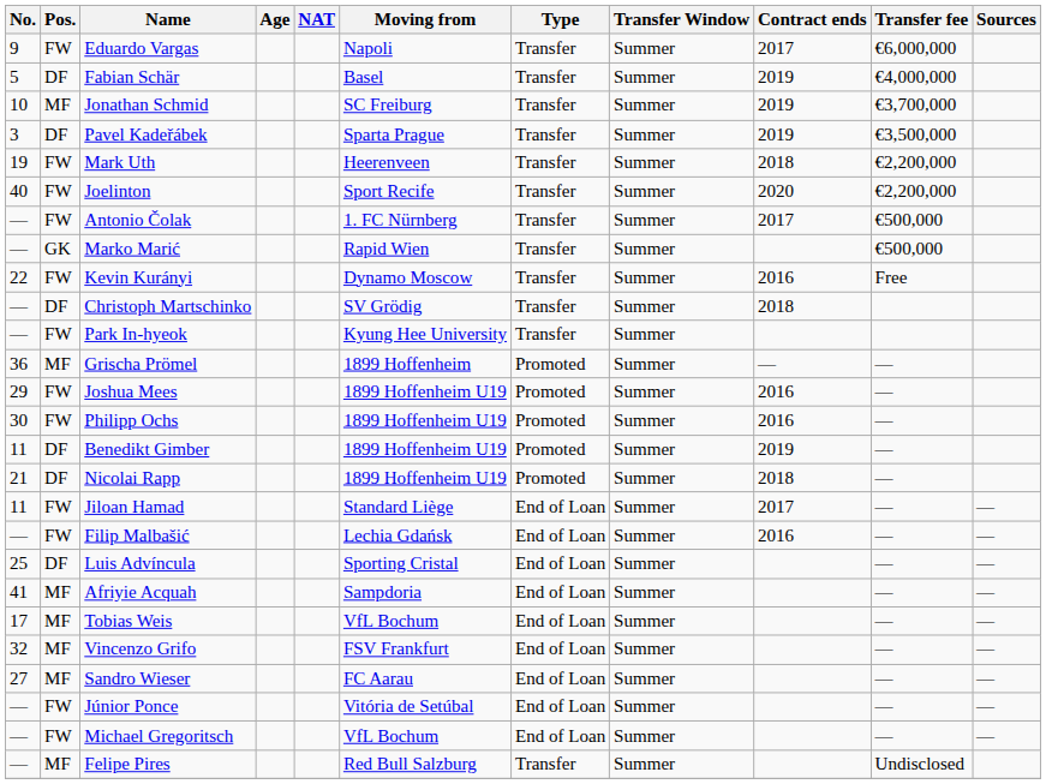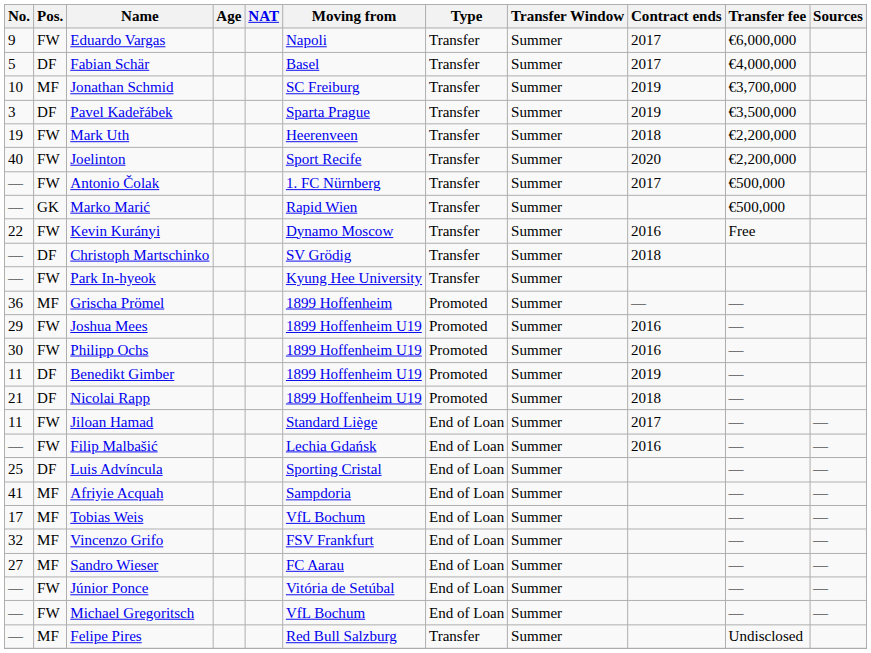Fabian Schär | Contract ends: 2019 -> 2017
